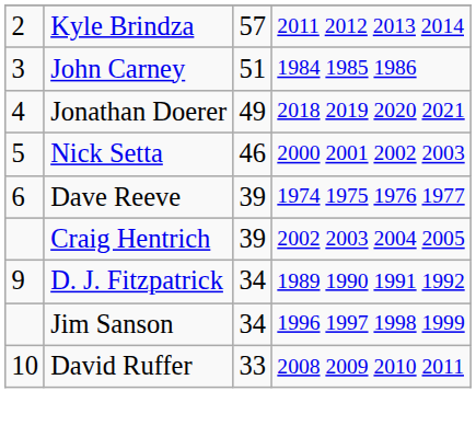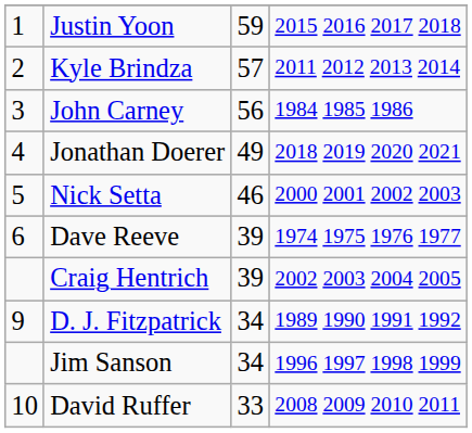+ row: 1 | Justin Yoon | 59 | 2015 2016 2017 2018
John Carney | column 3: 51 -> 56
